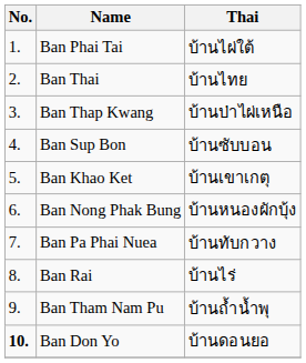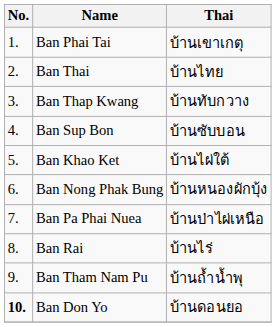Ban Phai Tai | Thai: บ้านไผ่ใต้ -> บ้านเขาเกตุ
Ban Thap Kwang | Thai: บ้านป่าไผ่เหนือ -> บ้านทับกวาง
Ban Khao Ket | Thai: บ้านเขาเกตุ -> บ้านไผ่ใต้
Ban Pa Phai Nuea | Thai: บ้านทับกวาง -> บ้านป่าไผ่เหนือ
